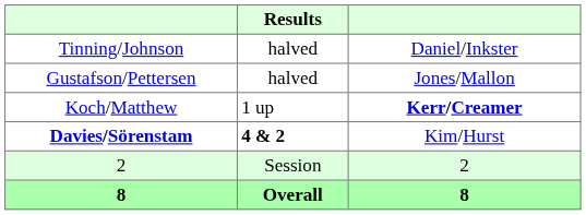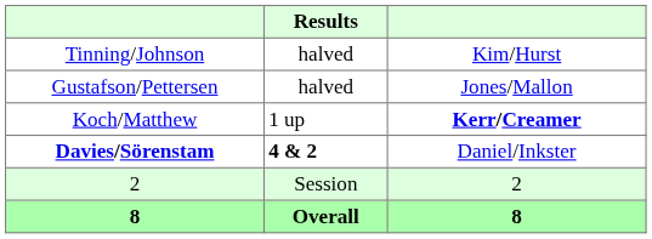Tinning/Johnson | column 3: Daniel/Inkster -> Kim/Hurst
Davies/Sörenstam | column 3: Kim/Hurst -> Daniel/Inkster
